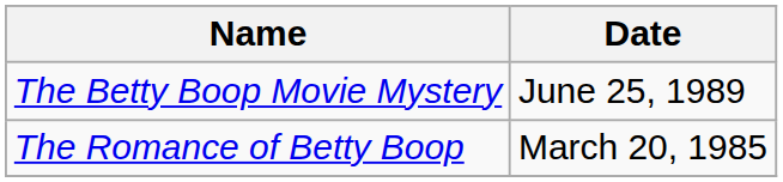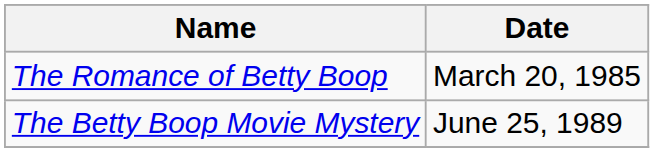rows swapped: The Romance of Betty Boop <-> The Betty Boop Movie Mystery
